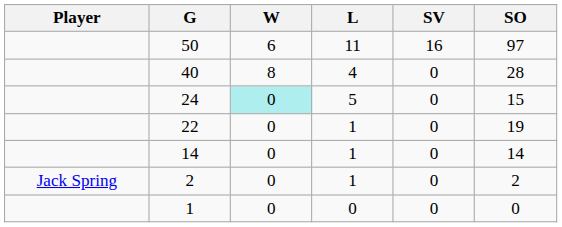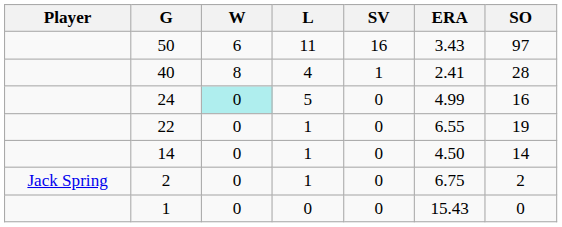+ column: ERA | 3.43 | 2.41 | 4.99 | 6.55 | 4.50 | 6.75 | 15.43
40 | SV: 0 -> 1
24 | SO: 15 -> 16
